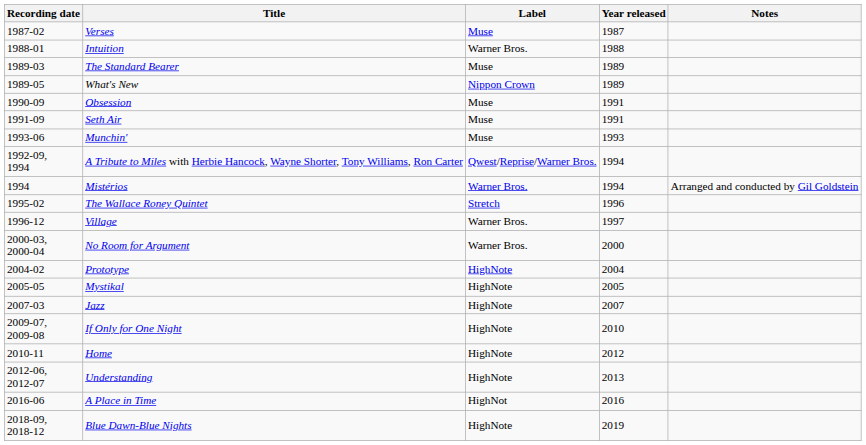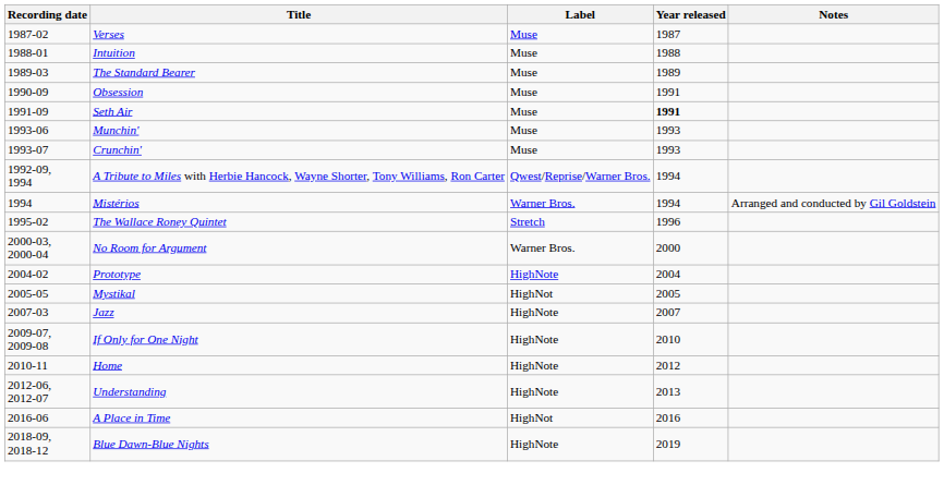Intuition | Label: Warner Bros. -> Muse
- row: 1989-05 | What's New | Nippon Crown | 1989
Seth Air | Year released: normal -> bold
+ row: 1993-07 | Crunchin' | Muse | 1993
- row: 1996-12 | Village | Warner Bros. | 1997
Mystikal | Label: HighNote -> HighNot
